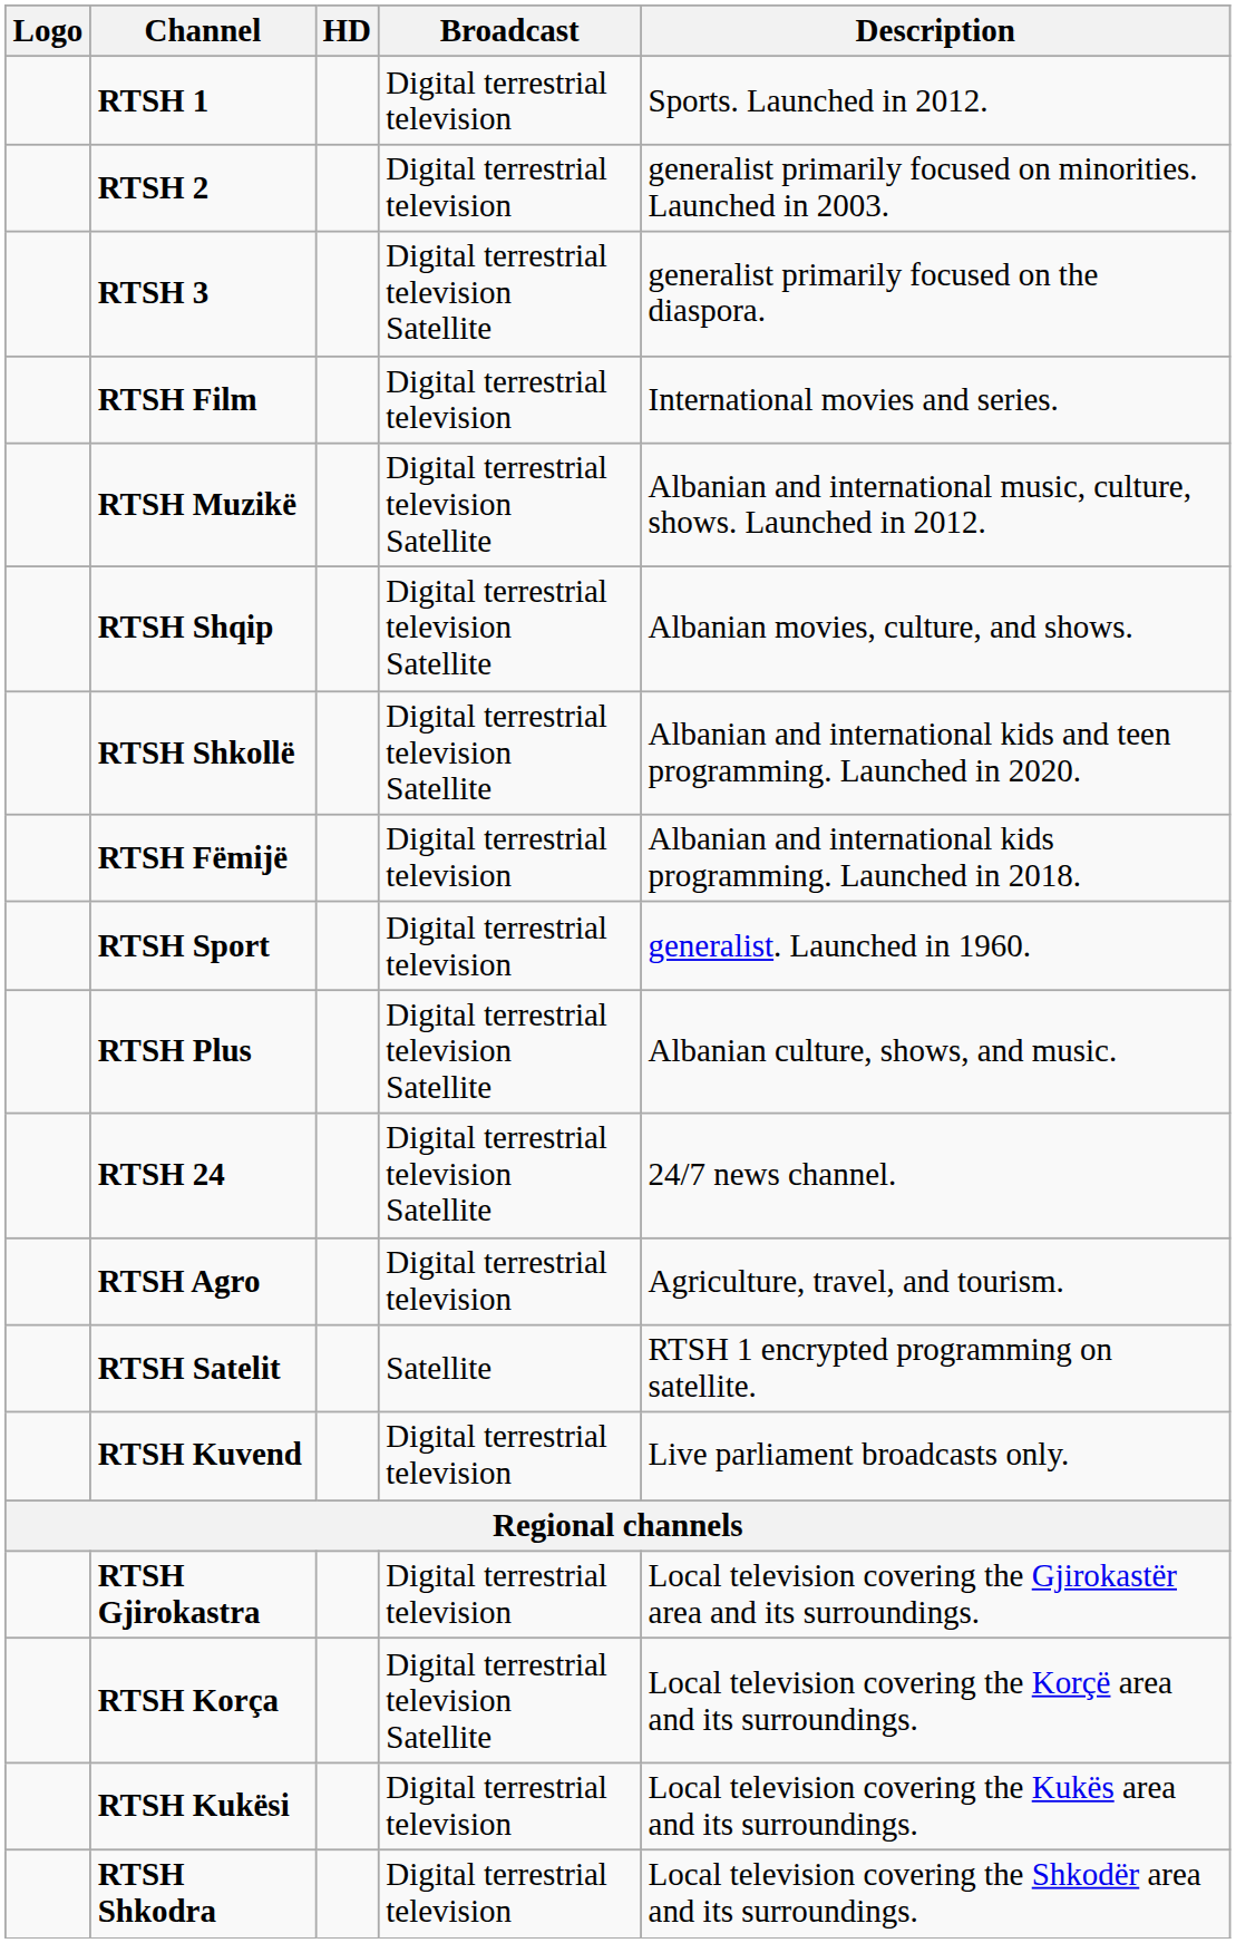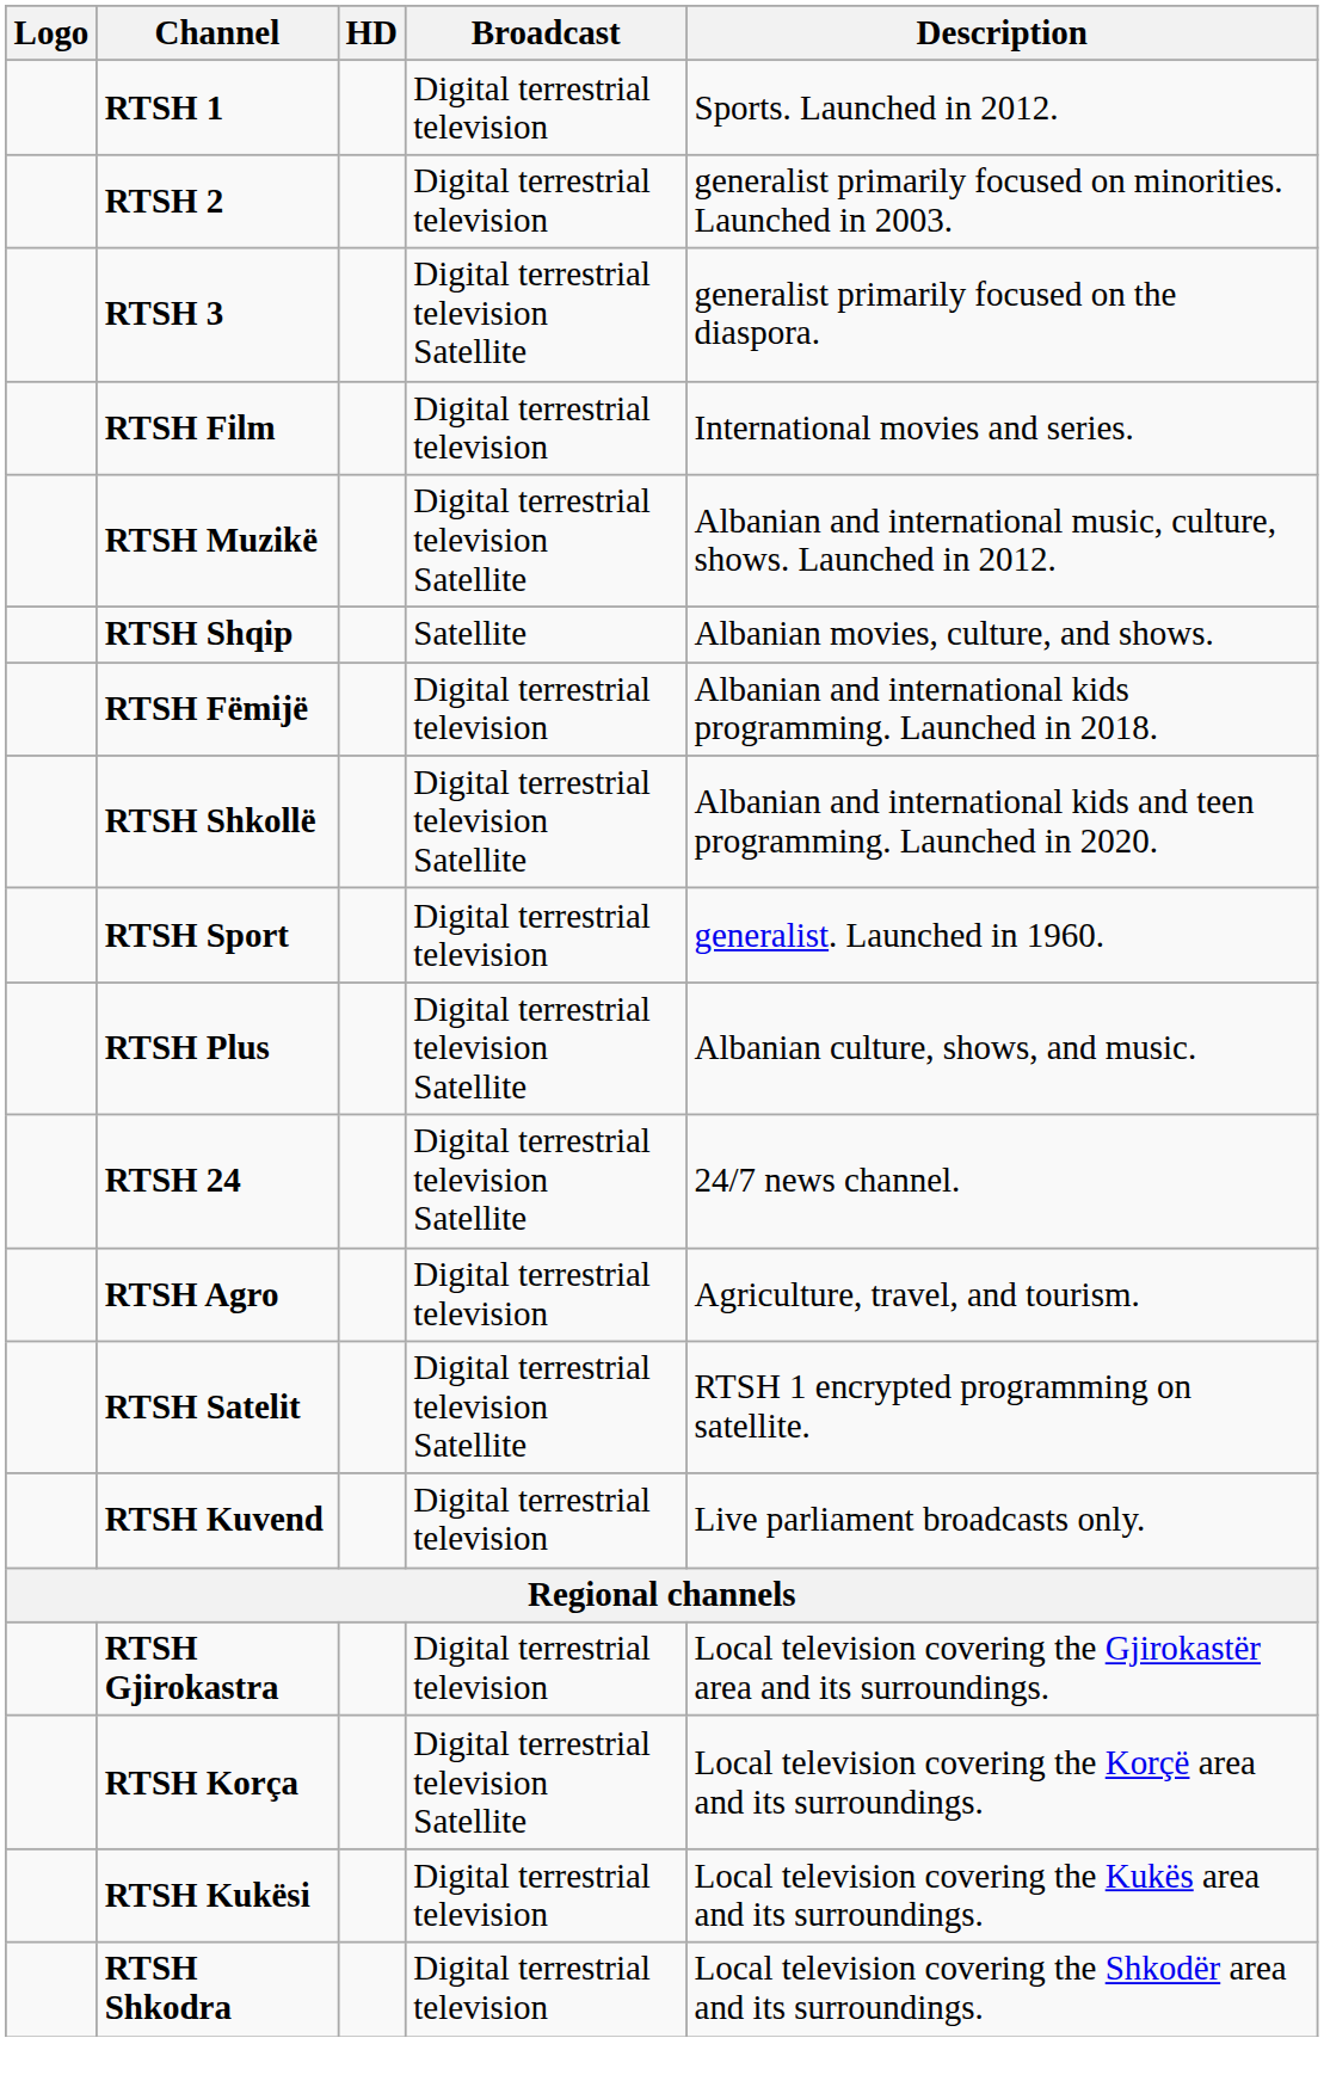RTSH Shqip | Broadcast: Digital terrestrial television Satellite -> Satellite
rows swapped: RTSH Shkollë <-> RTSH Fëmijë
RTSH Satelit | Broadcast: Satellite -> Digital terrestrial television Satellite
